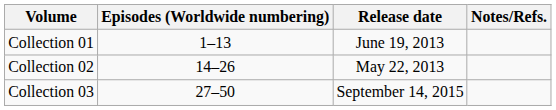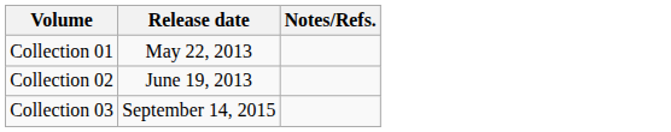- column: Episodes (Worldwide numbering) | 1–13 | 14–26 | 27–50
Collection 01 | Release date: June 19, 2013 -> May 22, 2013
Collection 02 | Release date: May 22, 2013 -> June 19, 2013
